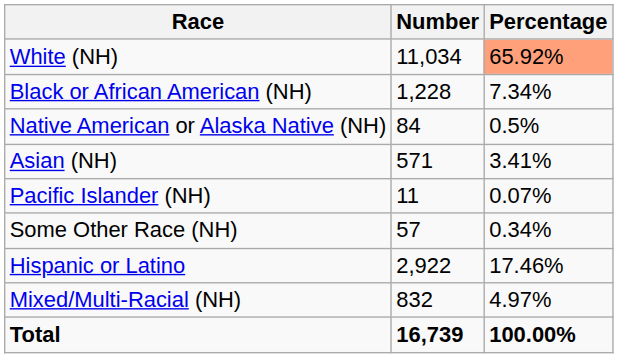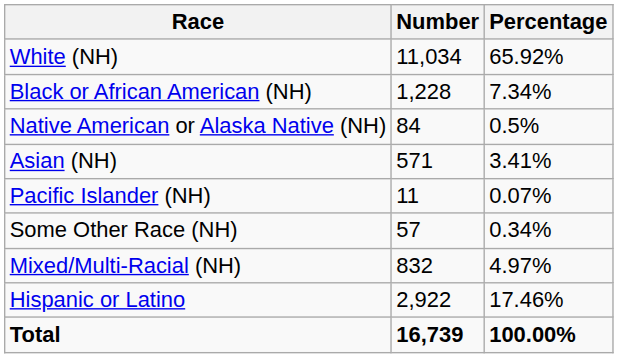White (NH) | Percentage: lightsalmon background -> no background
rows swapped: Mixed/Multi-Racial (NH) <-> Hispanic or Latino
